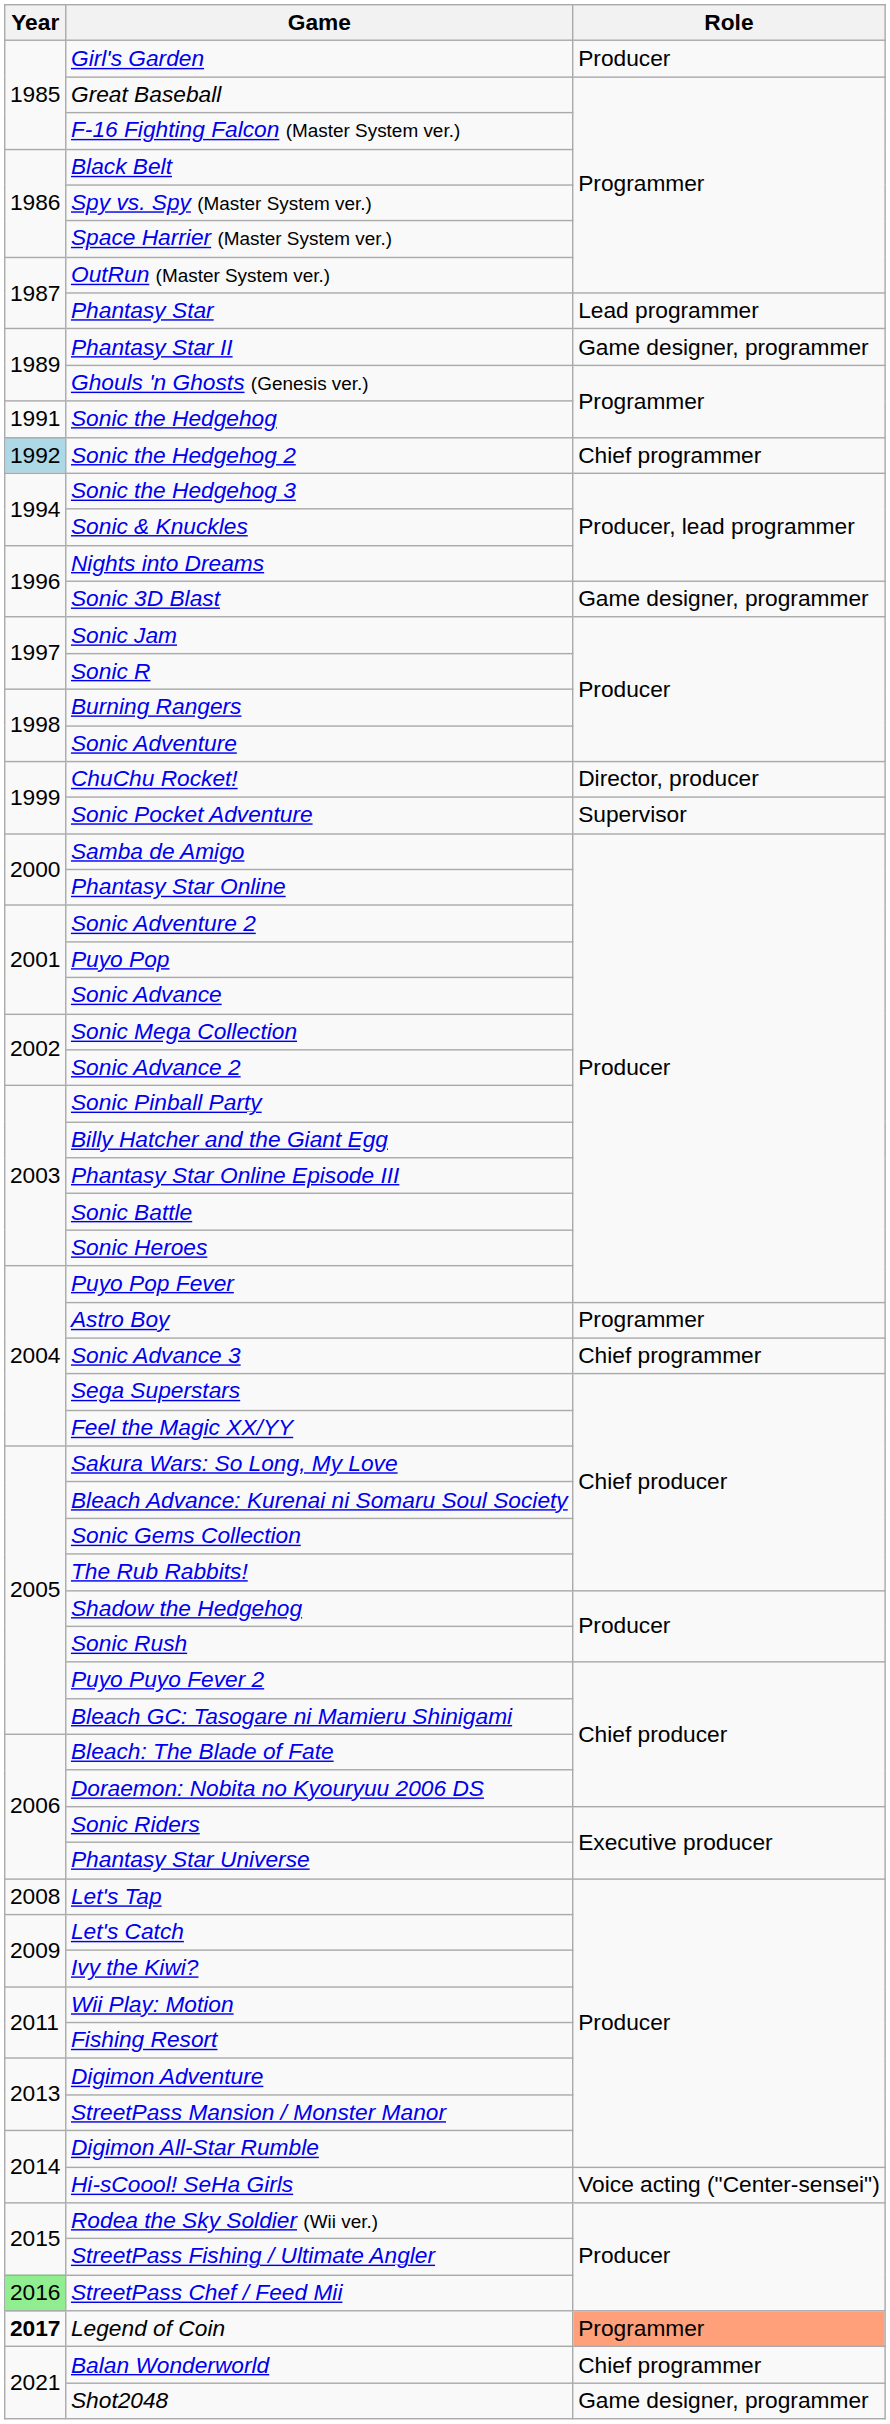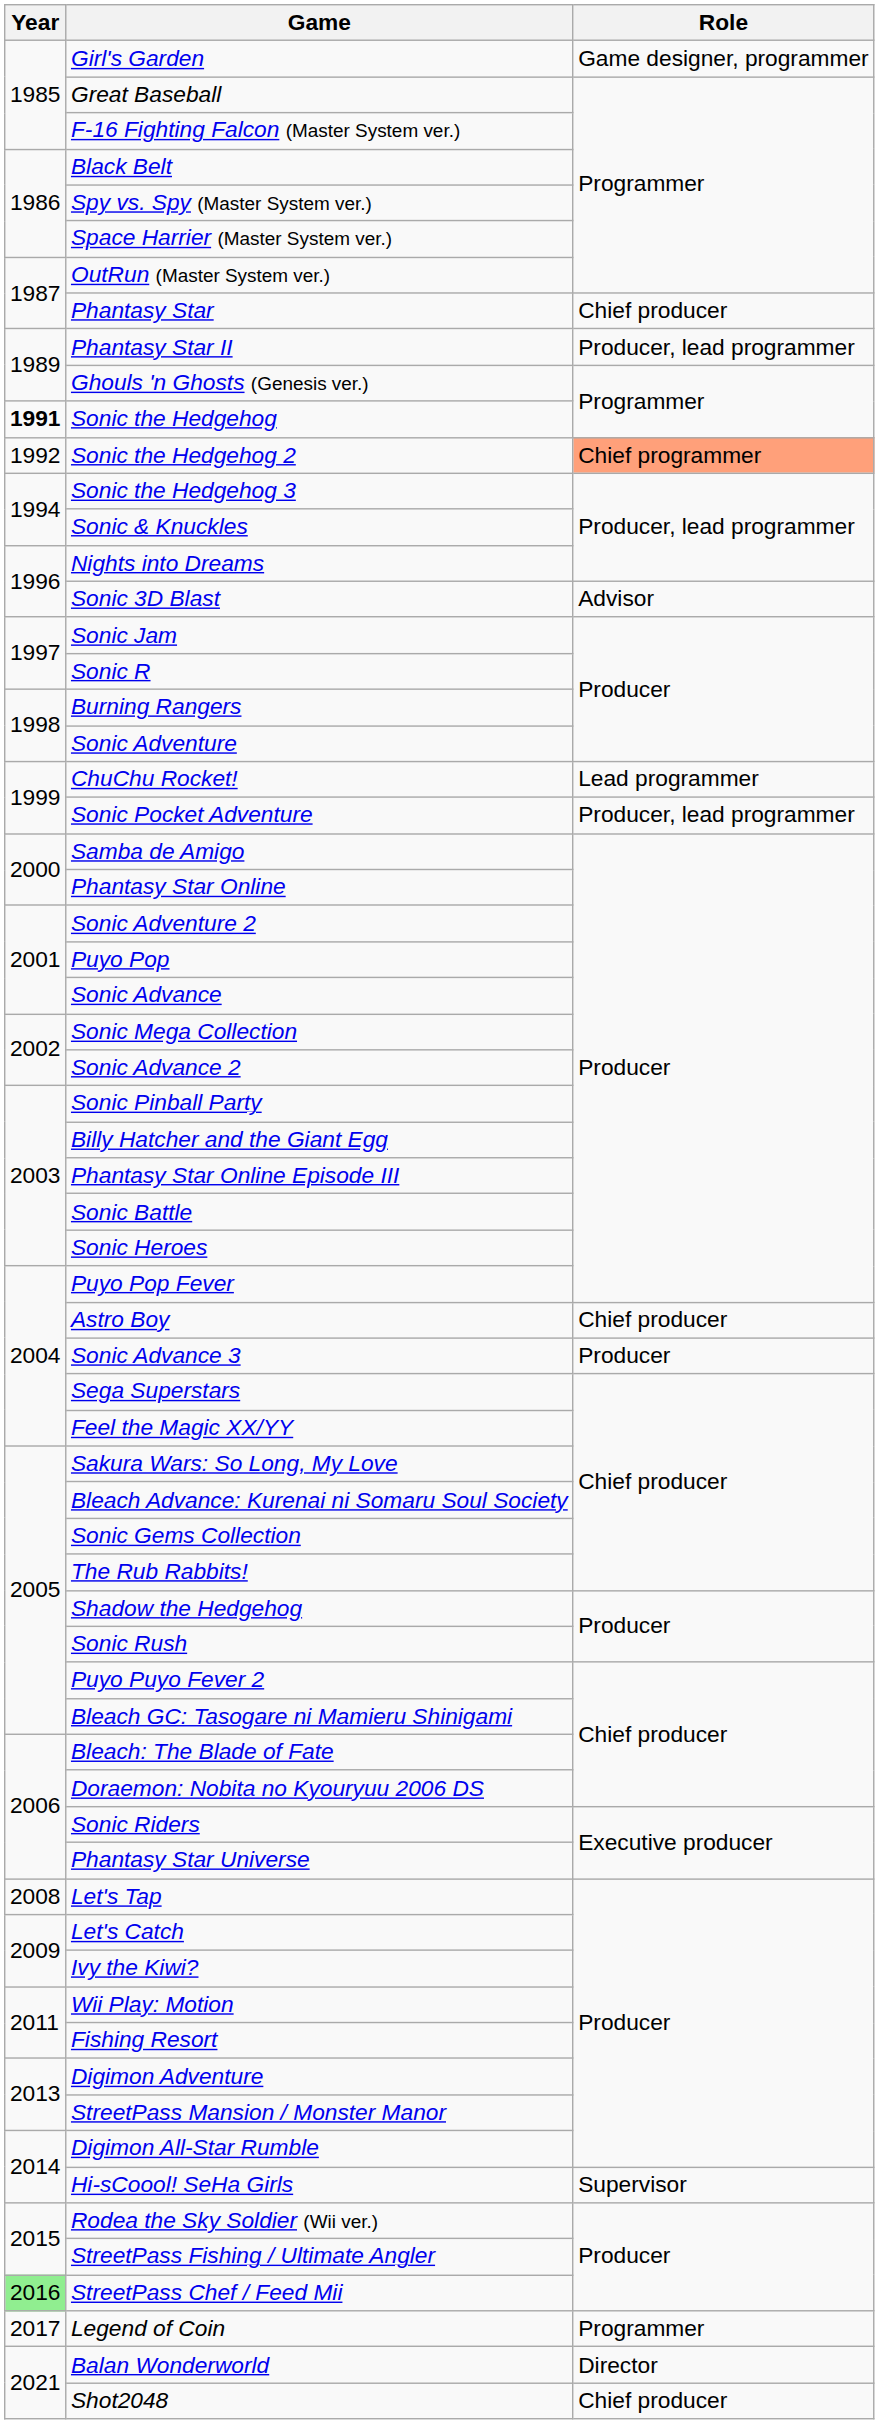Girl's Garden | Role: Producer -> Game designer, programmer
Phantasy Star | Role: Lead programmer -> Chief producer
Phantasy Star II | Role: Game designer, programmer -> Producer, lead programmer
Sonic the Hedgehog | Year: normal -> bold
Sonic the Hedgehog 2 | Year: lightblue background -> no background
Sonic the Hedgehog 2 | Role: no background -> lightsalmon background
Sonic 3D Blast | Role: Game designer, programmer -> Advisor
ChuChu Rocket! | Role: Director, producer -> Lead programmer
Sonic Pocket Adventure | Role: Supervisor -> Producer, lead programmer
Astro Boy | Role: Programmer -> Chief producer
Sonic Advance 3 | Role: Chief programmer -> Producer
Hi-sCoool! SeHa Girls | Role: Voice acting ("Center-sensei") -> Supervisor
Legend of Coin | Year: bold -> normal
Legend of Coin | Role: lightsalmon background -> no background
Balan Wonderworld | Role: Chief programmer -> Director
Shot2048 | Role: Game designer, programmer -> Chief producer
